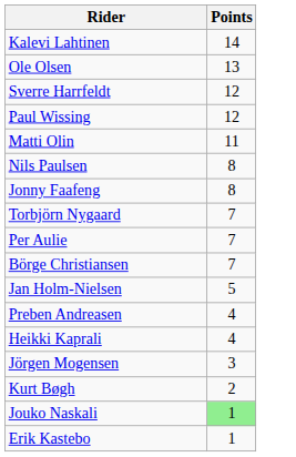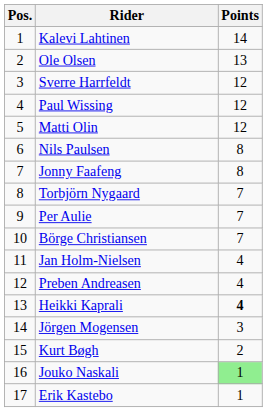+ column: Pos. | 1 | 2 | 3 | 4 | 5 | 6 | 7 | 8 | 9 | 10 | 11 | 12 | 13 | 14 | 15 | 16 | 17
Matti Olin | Points: 11 -> 12
Jan Holm-Nielsen | Points: 5 -> 4
Heikki Kaprali | Points: normal -> bold
